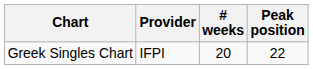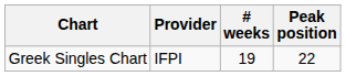Greek Singles Chart | # weeks: 20 -> 19
